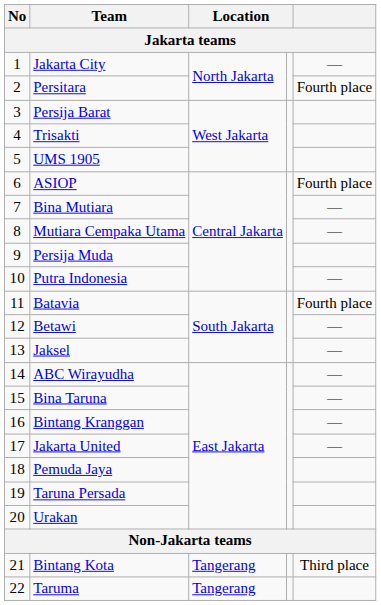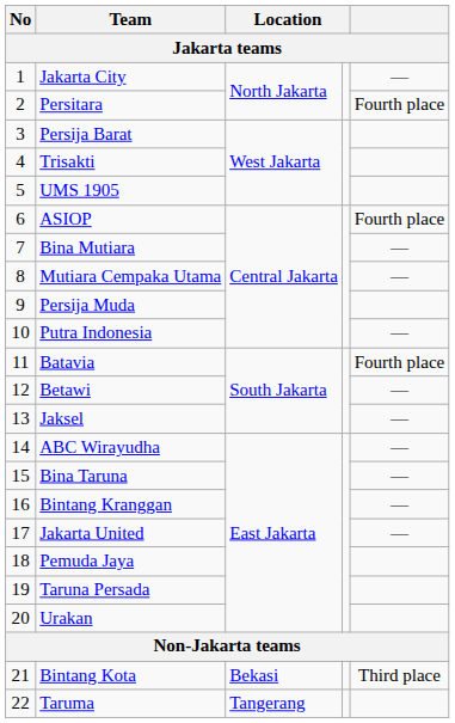Bintang Kota | column 3: Tangerang -> Bekasi
